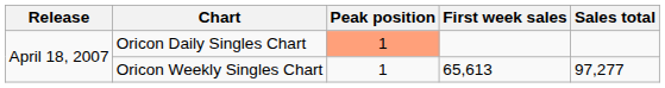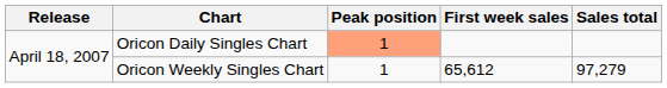Oricon Weekly Singles Chart | First week sales: 65,613 -> 65,612
Oricon Weekly Singles Chart | Sales total: 97,277 -> 97,279
